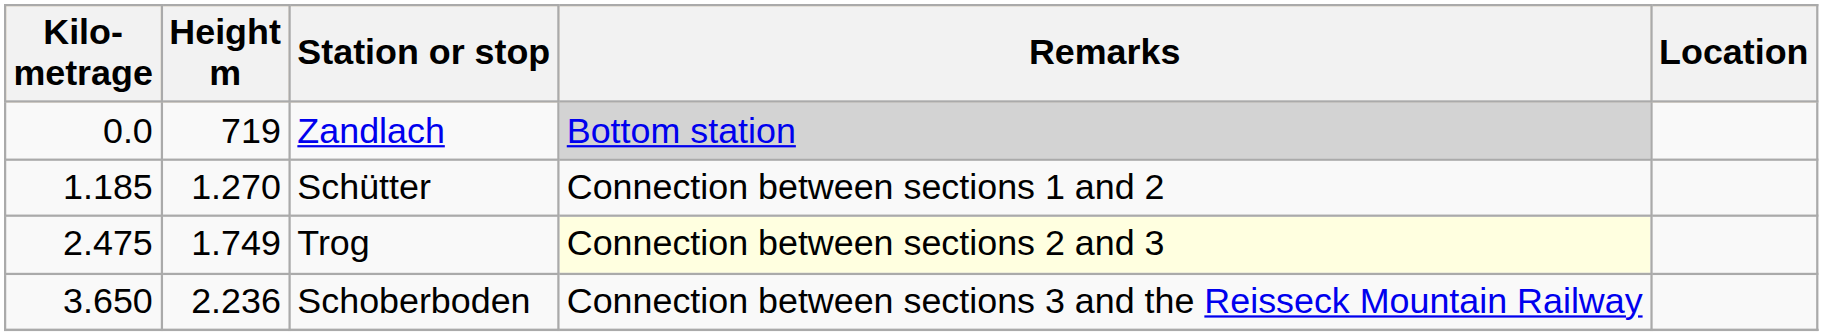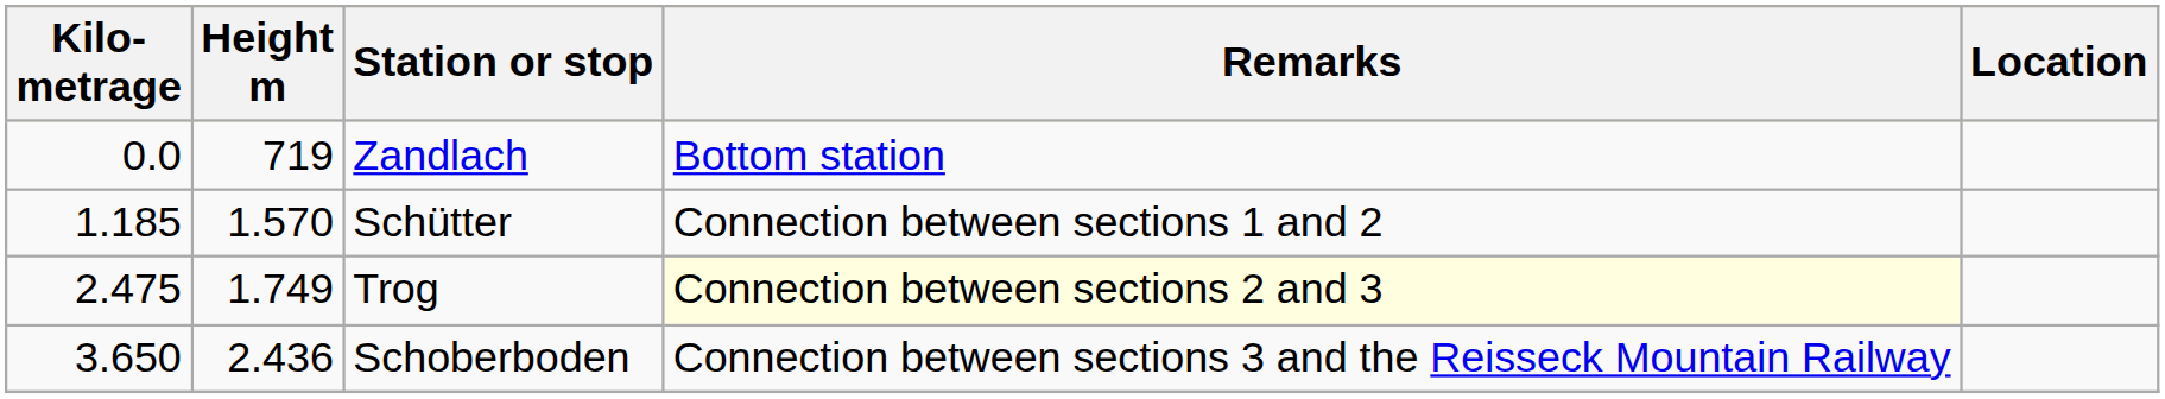Zandlach | Remarks: lightgrey background -> no background
Schütter | Height m: 1.270 -> 1.570
Schoberboden | Height m: 2.236 -> 2.436
